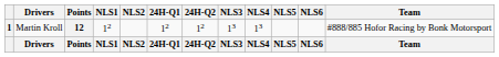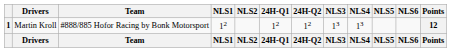columns swapped: Team <-> Points
